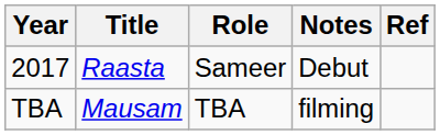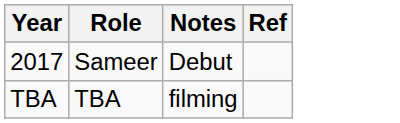- column: Title | Raasta | Mausam
